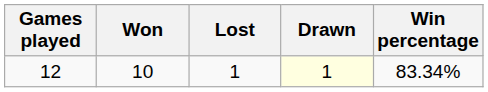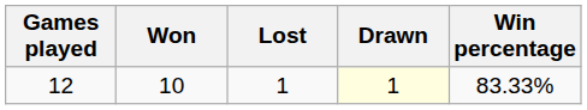12 | Win percentage: 83.34% -> 83.33%
